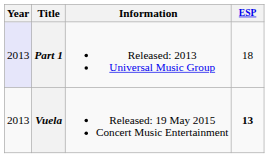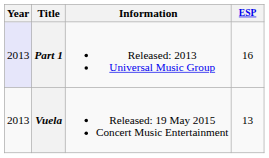Part 1 | ESP: 18 -> 16
Vuela | ESP: bold -> normal
